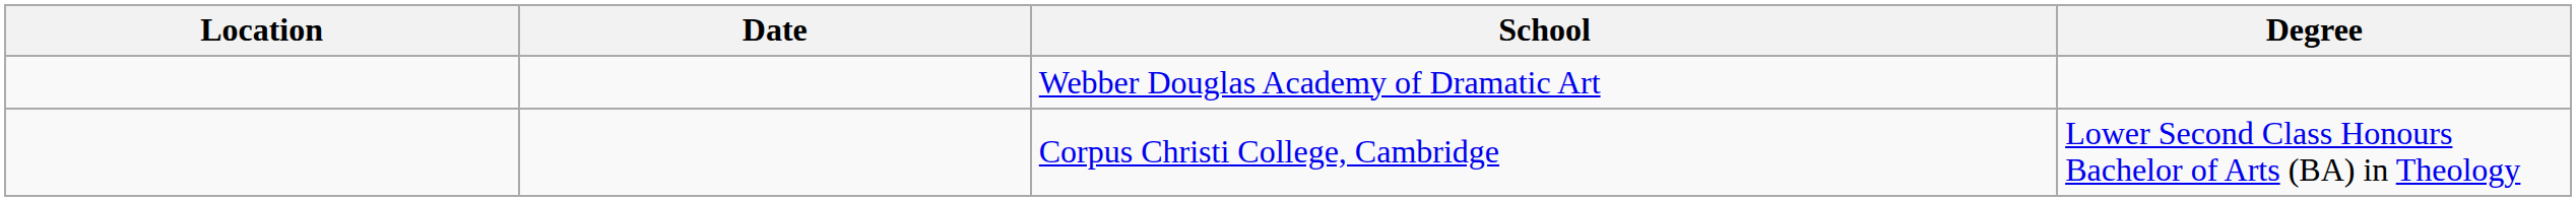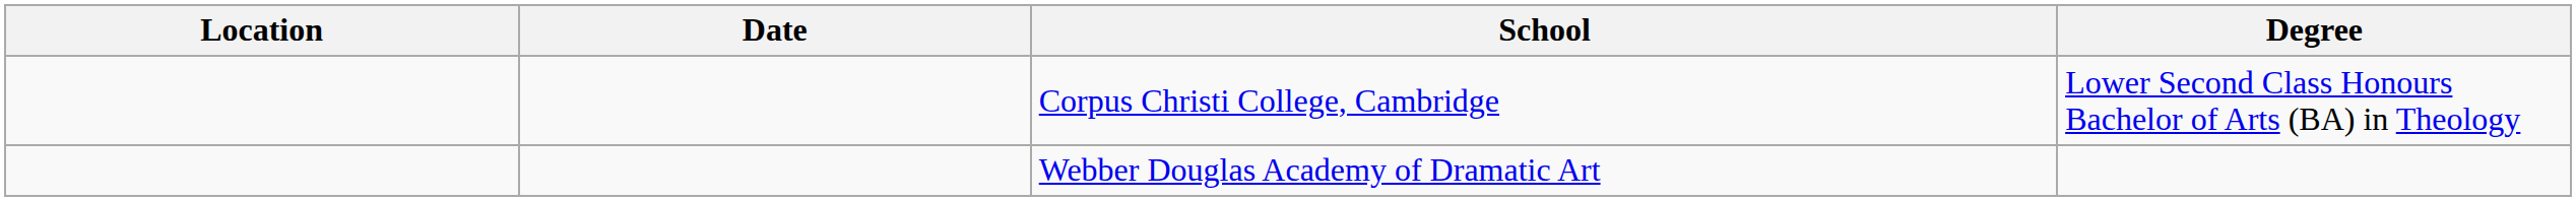rows swapped: Corpus Christi College, Cambridge <-> Webber Douglas Academy of Dramatic Art
